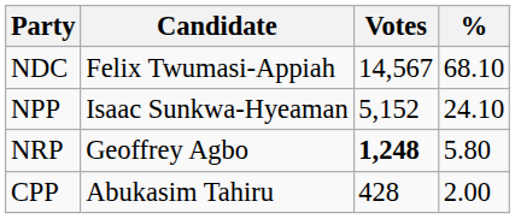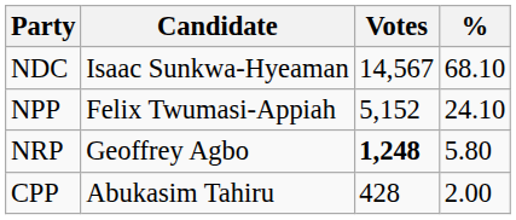NDC | Candidate: Felix Twumasi-Appiah -> Isaac Sunkwa-Hyeaman
NPP | Candidate: Isaac Sunkwa-Hyeaman -> Felix Twumasi-Appiah
